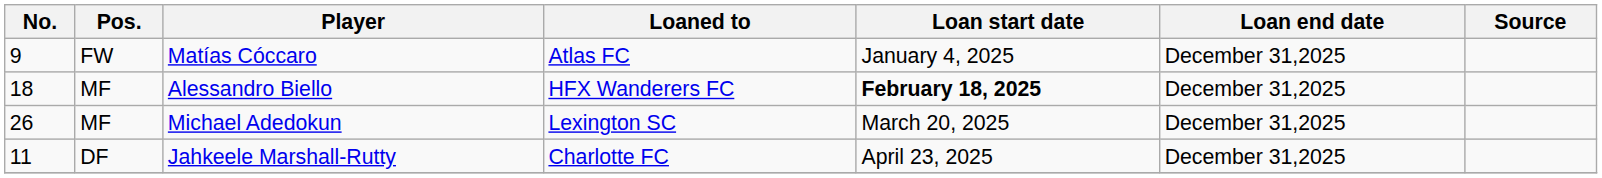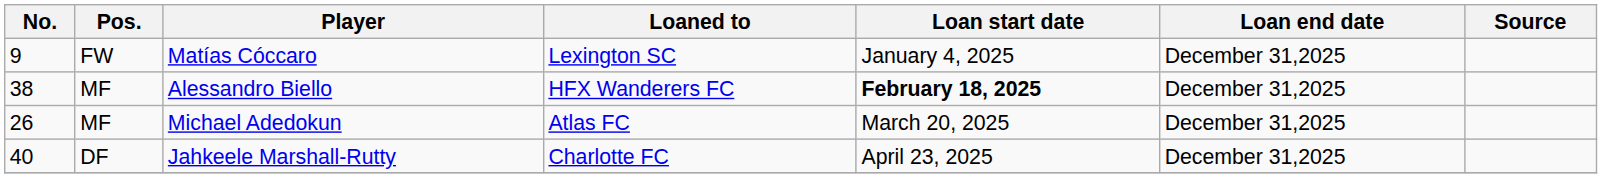Matías Cóccaro | Loaned to: Atlas FC -> Lexington SC
Alessandro Biello | No.: 18 -> 38
Michael Adedokun | Loaned to: Lexington SC -> Atlas FC
Jahkeele Marshall-Rutty | No.: 11 -> 40
